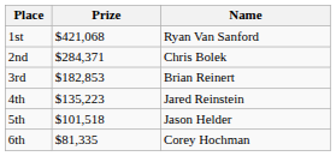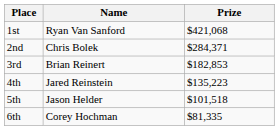columns swapped: Name <-> Prize
